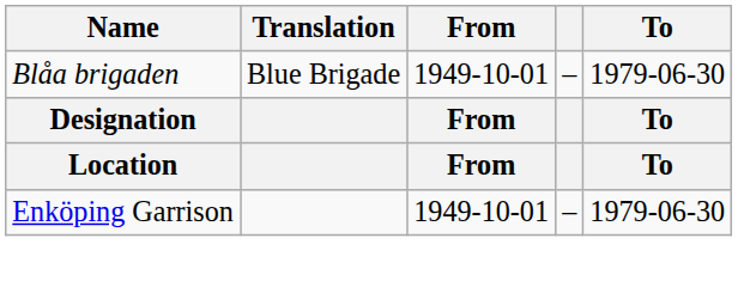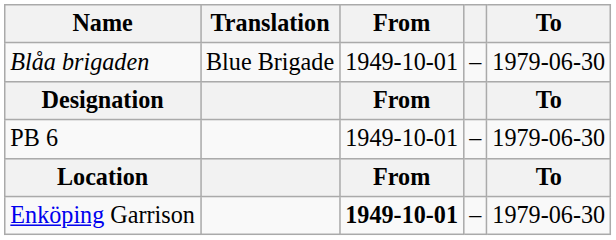+ row: PB 6 | 1949-10-01 | – | 1979-06-30
Enköping Garrison | From: normal -> bold
